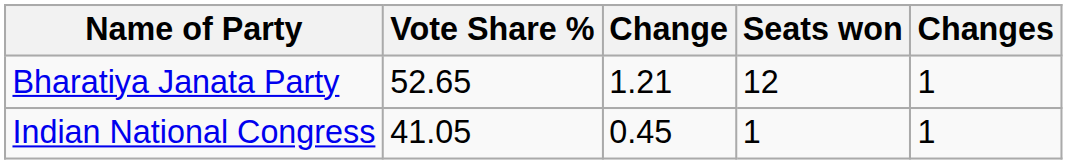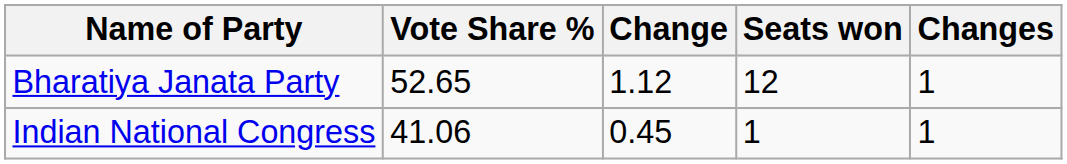Bharatiya Janata Party | Change: 1.21 -> 1.12
Indian National Congress | Vote Share %: 41.05 -> 41.06
